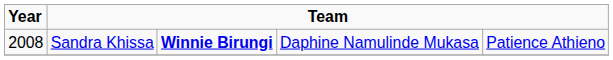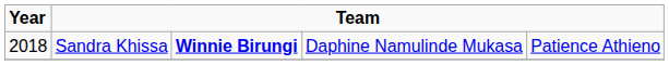Sandra Khissa | Year: 2008 -> 2018
